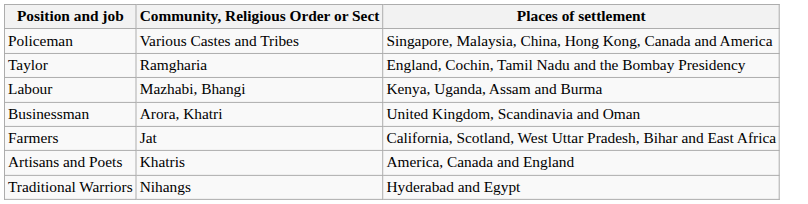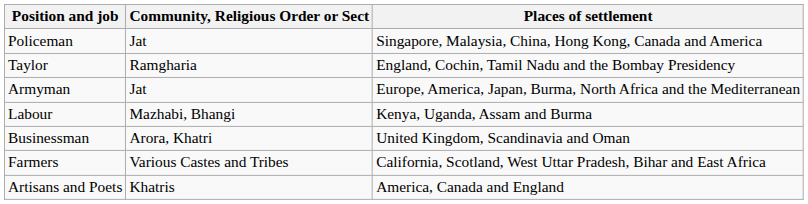Policeman | Community, Religious Order or Sect: Various Castes and Tribes -> Jat
+ row: Armyman | Jat | Europe, America, Japan, Burma, North Africa and the Mediterranean
Farmers | Community, Religious Order or Sect: Jat -> Various Castes and Tribes
- row: Traditional Warriors | Nihangs | Hyderabad and Egypt
